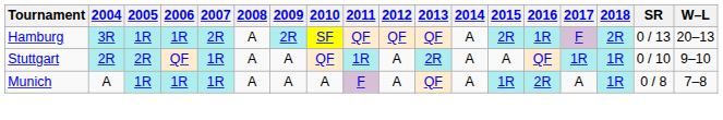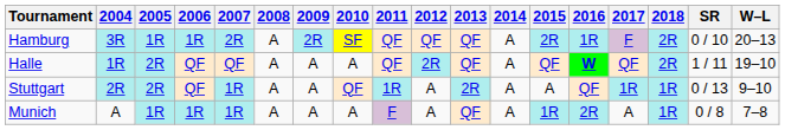Hamburg | SR: 0 / 13 -> 0 / 10
+ row: Halle | 1R | 2R | QF | QF | A | A | A | QF | 2R | QF | A | QF | W | QF | 2R | 1 / 11 | 19–10
Stuttgart | SR: 0 / 10 -> 0 / 13
